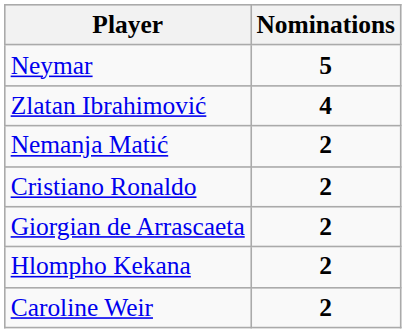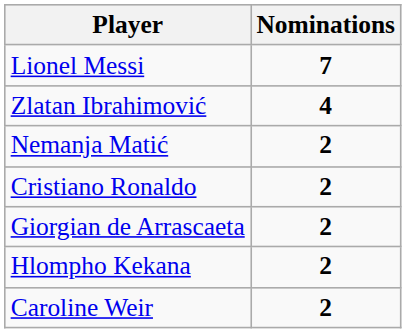+ row: Lionel Messi | 7
- row: Neymar | 5
